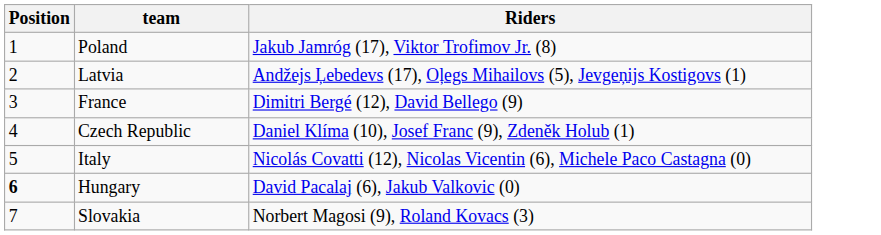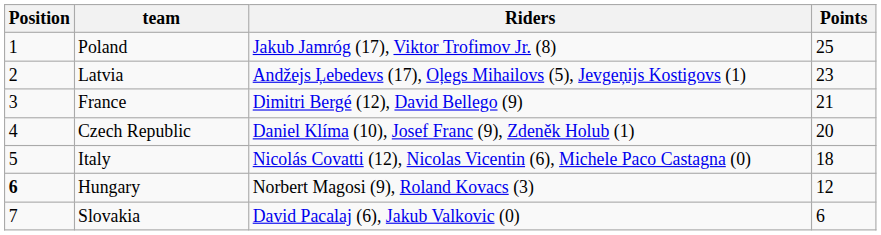+ column: Points | 25 | 23 | 21 | 20 | 18 | 12 | 6
Hungary | Riders: David Pacalaj (6), Jakub Valkovic (0) -> Norbert Magosi (9), Roland Kovacs (3)
Slovakia | Riders: Norbert Magosi (9), Roland Kovacs (3) -> David Pacalaj (6), Jakub Valkovic (0)
